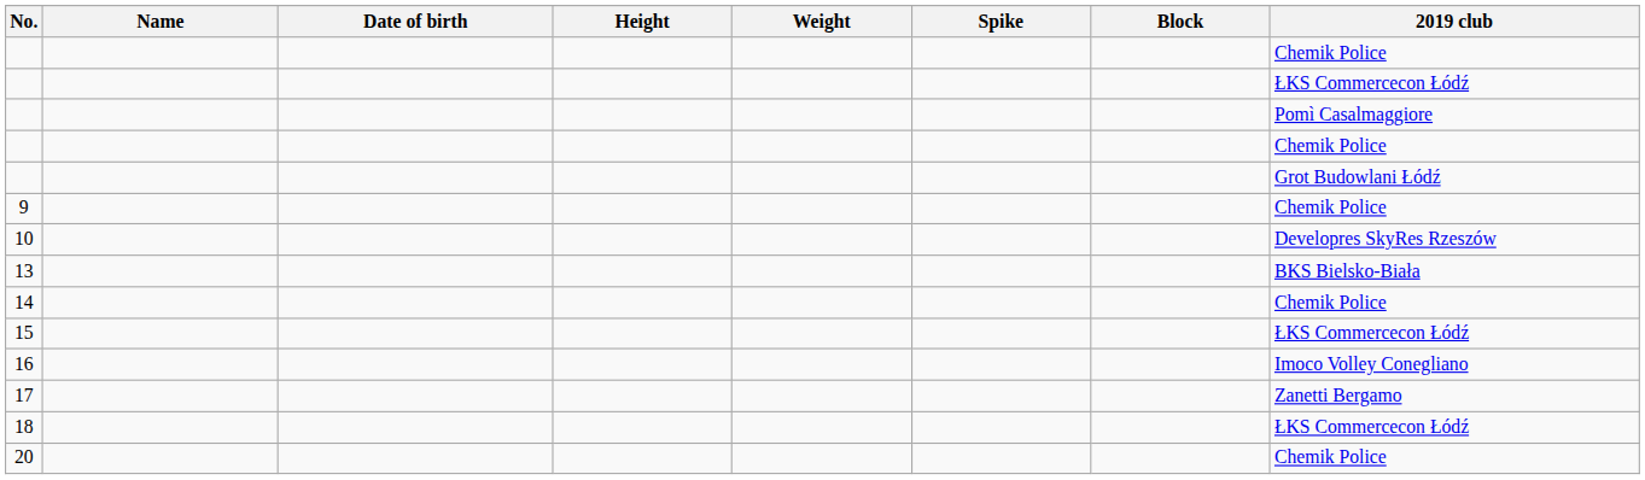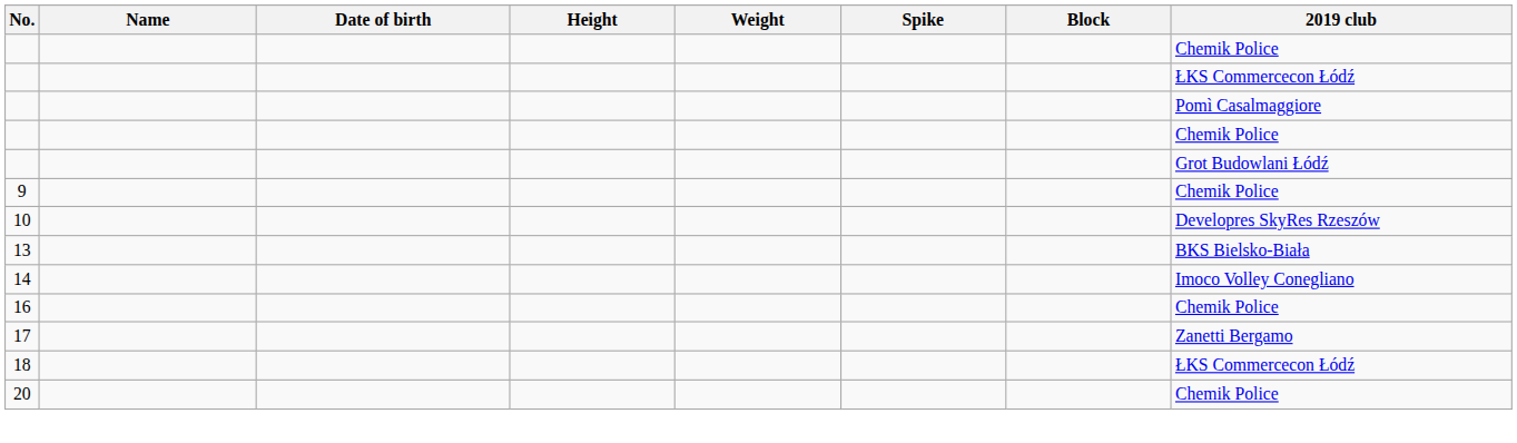14 | 2019 club: Chemik Police -> Imoco Volley Conegliano
- row: 15 | ŁKS Commercecon Łódź
16 | 2019 club: Imoco Volley Conegliano -> Chemik Police
